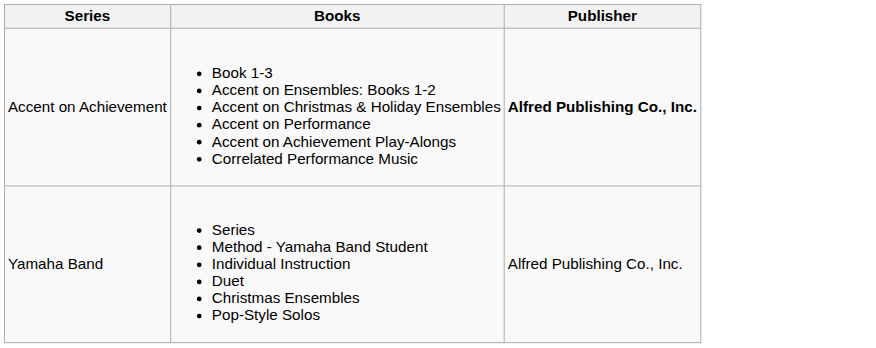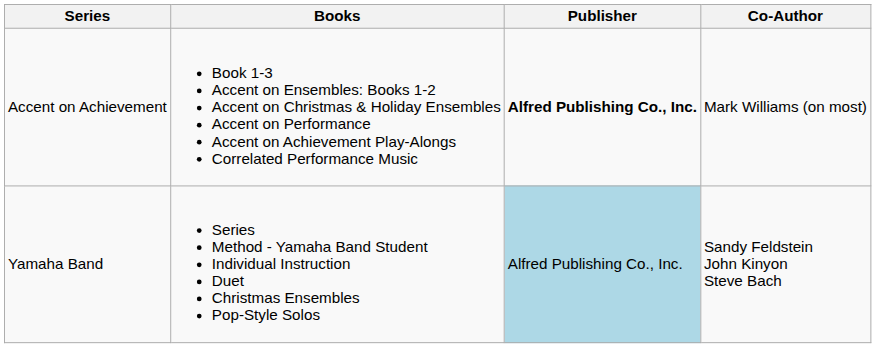+ column: Co-Author | Mark Williams (on most) | Sandy Feldstein John Kinyon Steve Bach
Yamaha Band | Publisher: no background -> lightblue background
